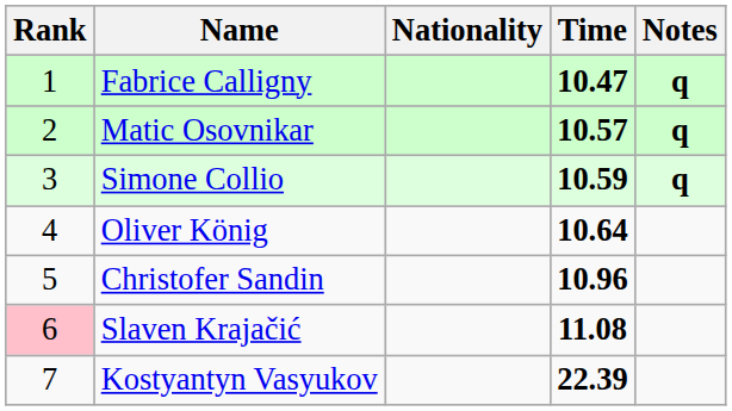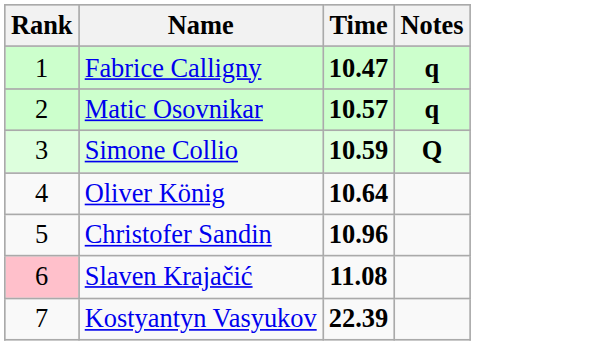- column: Nationality
Simone Collio | Notes: q -> Q
